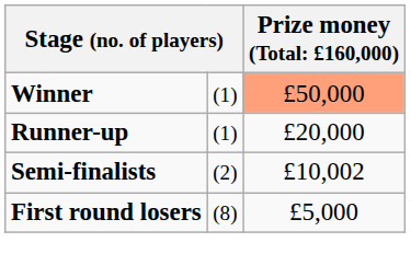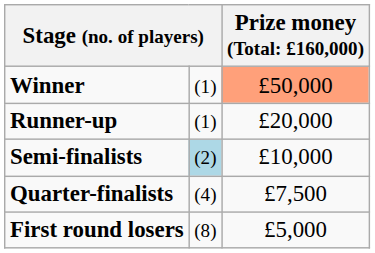Semi-finalists | column 2: no background -> lightblue background
Semi-finalists | column 3: £10,002 -> £10,000
+ row: Quarter-finalists | (4) | £7,500
